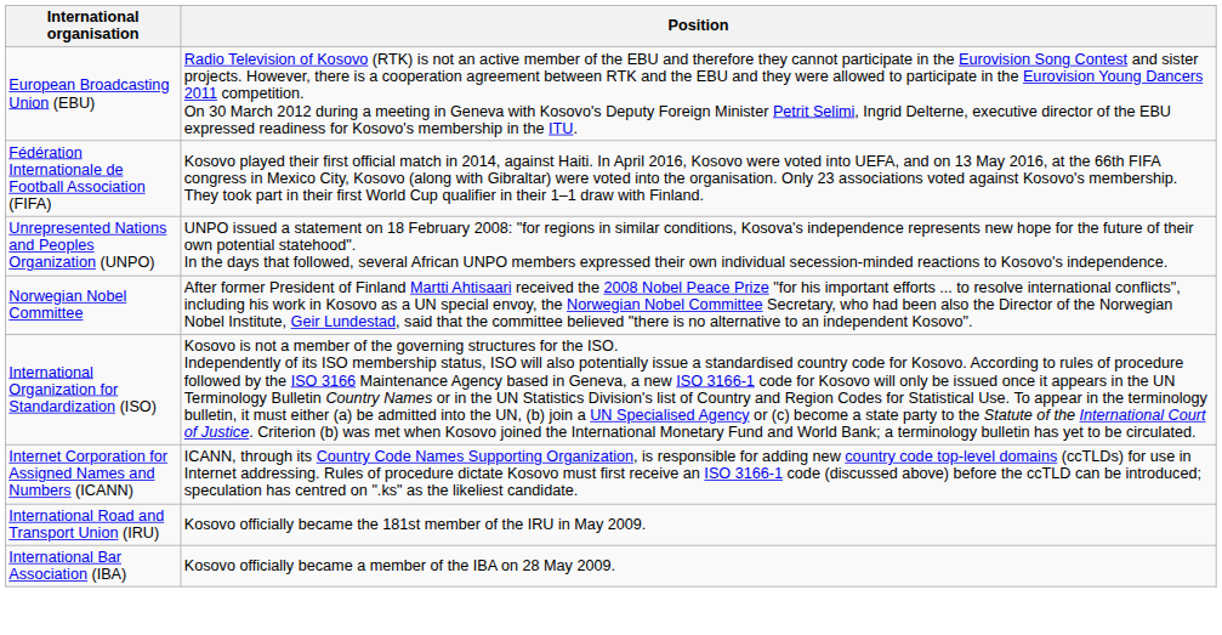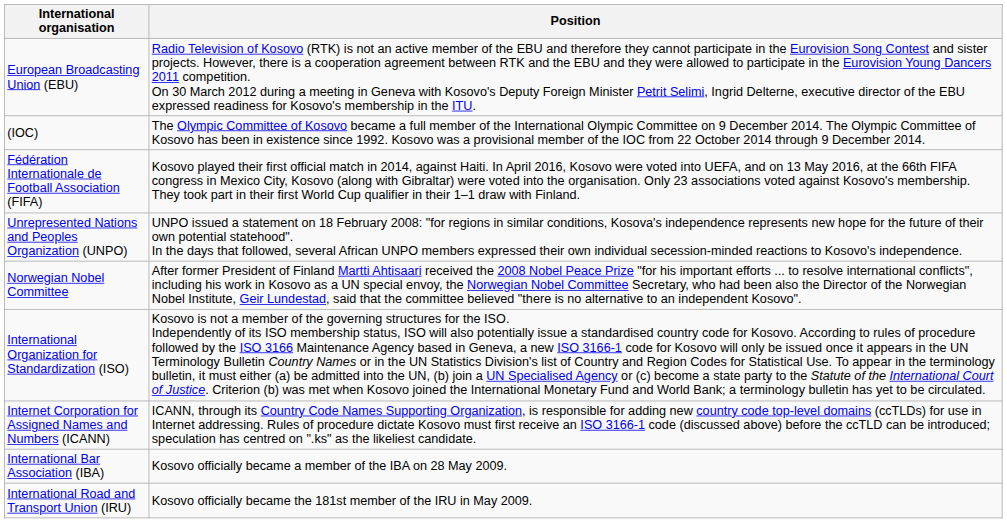+ row: (IOC) | The Olympic Committee of Kosovo became a full member of the International Olympic Committee on 9 December 2014. The Olympic Committee of Kosovo has been in existence since 1992. Kosovo was a provisional member of the IOC from 22 October 2014 through 9 December 2014.
rows swapped: International Road and Transport Union (IRU) <-> International Bar Association (IBA)
